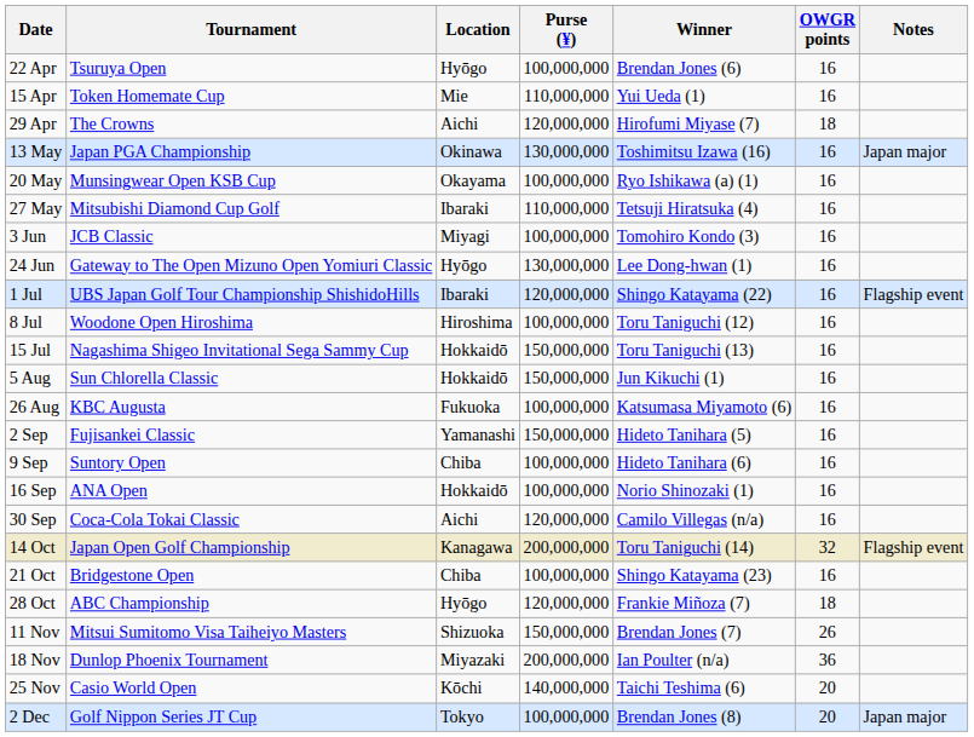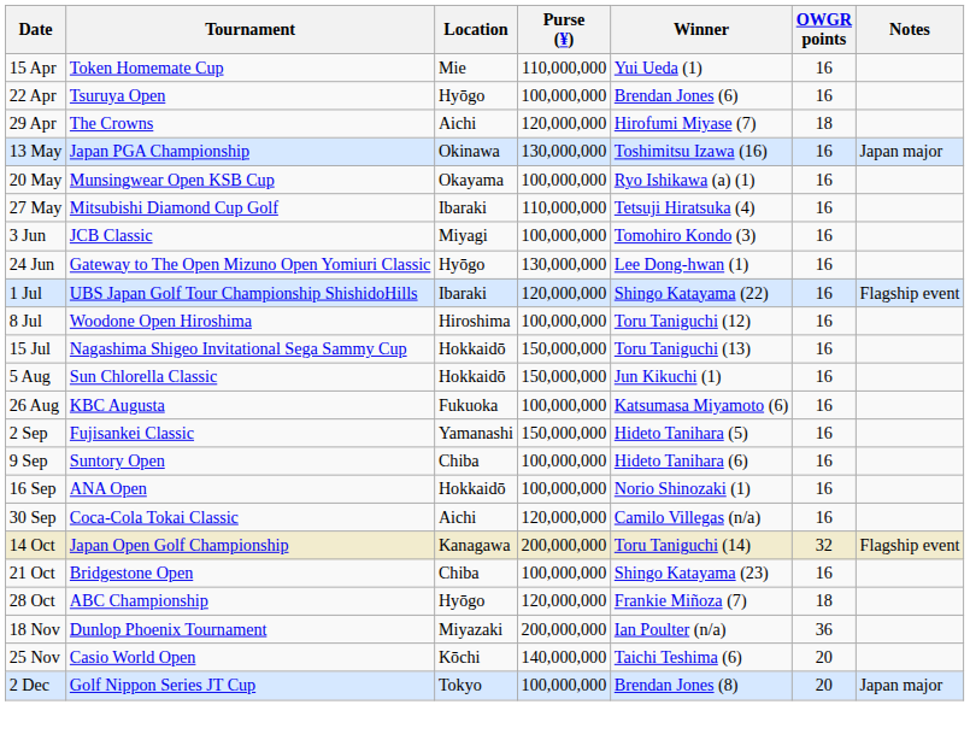rows swapped: 15 Apr <-> 22 Apr
- row: 11 Nov | Mitsui Sumitomo Visa Taiheiyo Masters | Shizuoka | 150,000,000 | Brendan Jones (7) | 26
